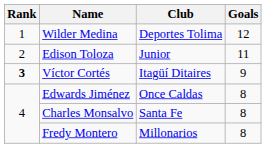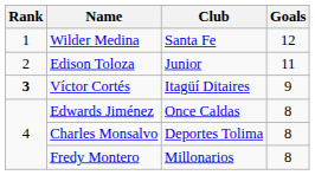Wilder Medina | Club: Deportes Tolima -> Santa Fe
Charles Monsalvo | Club: Santa Fe -> Deportes Tolima
